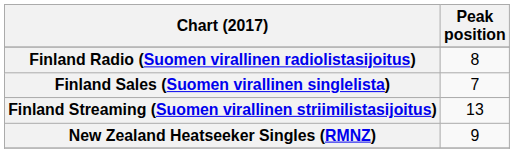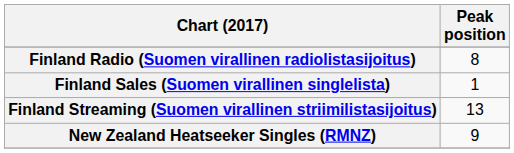Finland Sales (Suomen virallinen singlelista) | Peak position: 7 -> 1
